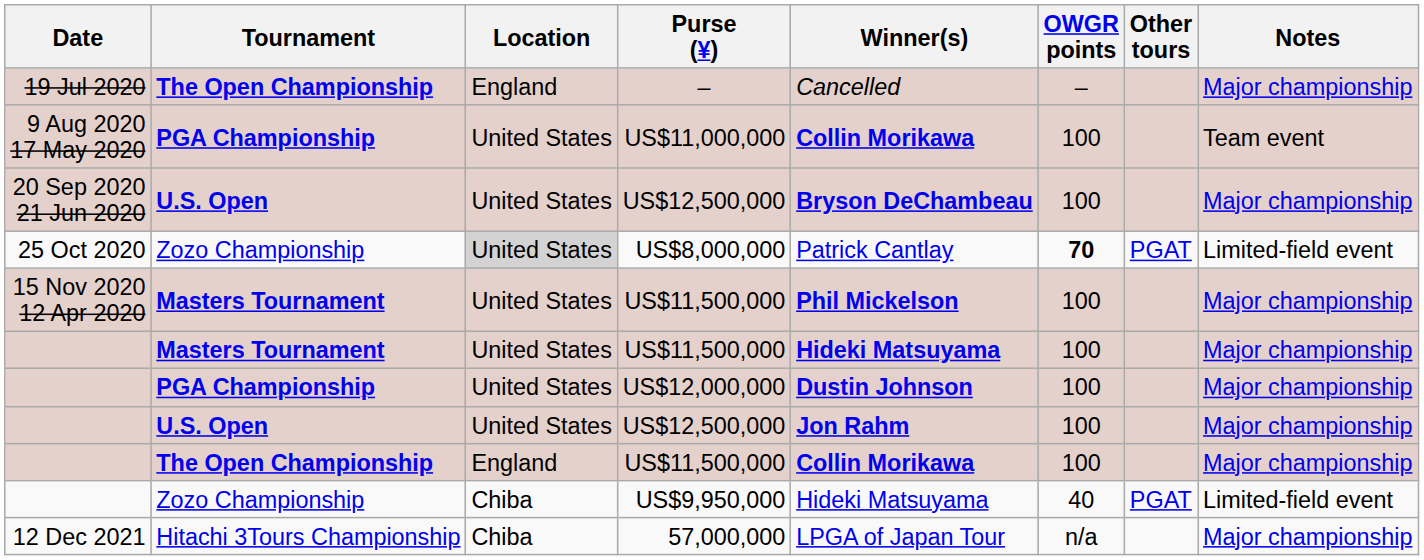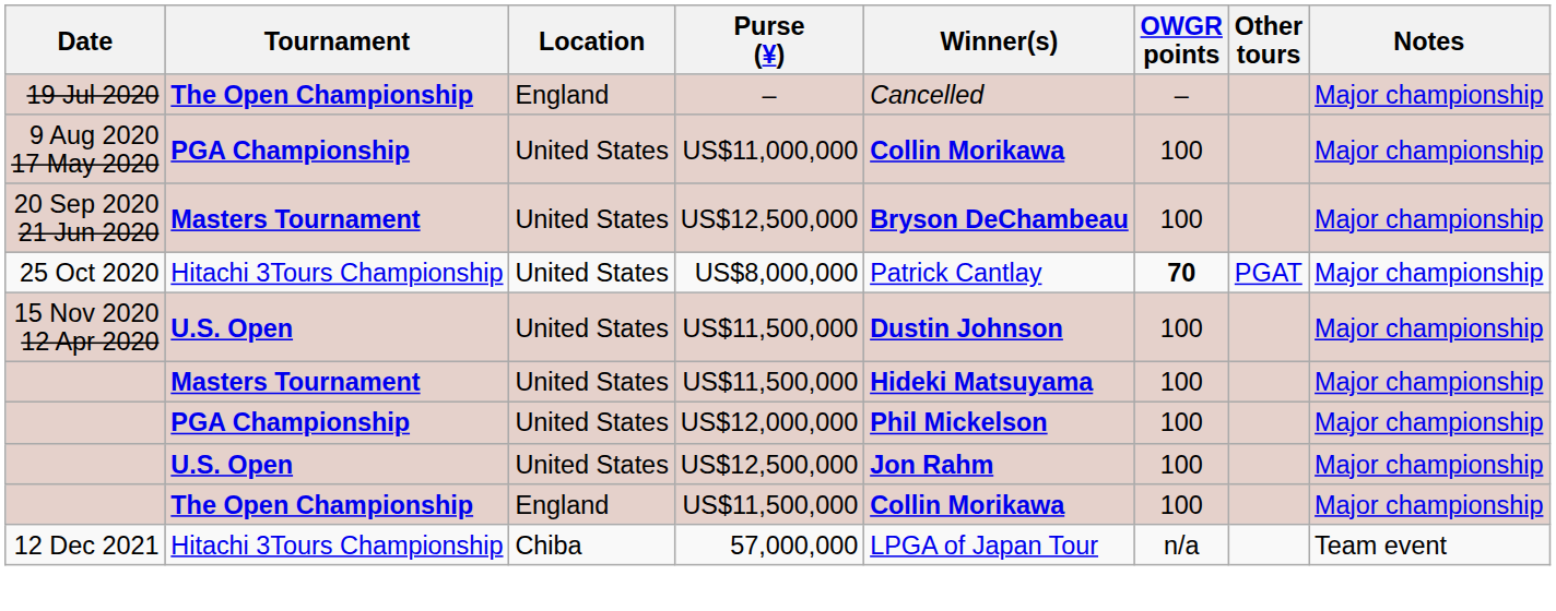US$11,000,000 | Notes: Team event -> Major championship
20 Sep 2020 21 Jun 2020 / US$12,500,000 | Tournament: U.S. Open -> Masters Tournament
US$8,000,000 | Tournament: Zozo Championship -> Hitachi 3Tours Championship
US$8,000,000 | Location: lightgrey background -> no background
US$8,000,000 | Notes: Limited-field event -> Major championship
15 Nov 2020 12 Apr 2020 / US$11,500,000 | Tournament: Masters Tournament -> U.S. Open
15 Nov 2020 12 Apr 2020 / US$11,500,000 | Winner(s): Phil Mickelson -> Dustin Johnson
US$12,000,000 | Winner(s): Dustin Johnson -> Phil Mickelson
- row: Zozo Championship | Chiba | US$9,950,000 | Hideki Matsuyama | 40 | PGAT | Limited-field event
57,000,000 | Notes: Major championship -> Team event
